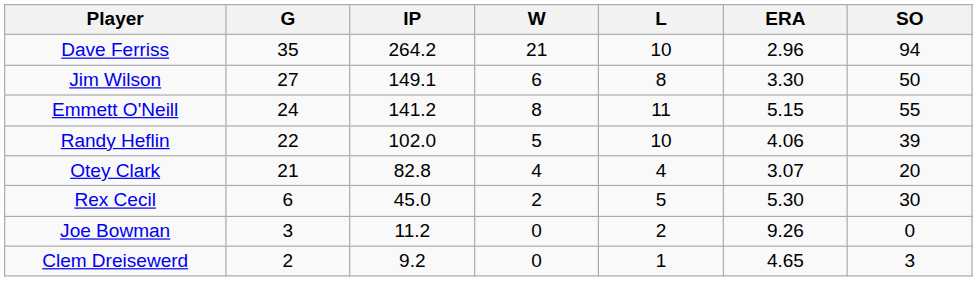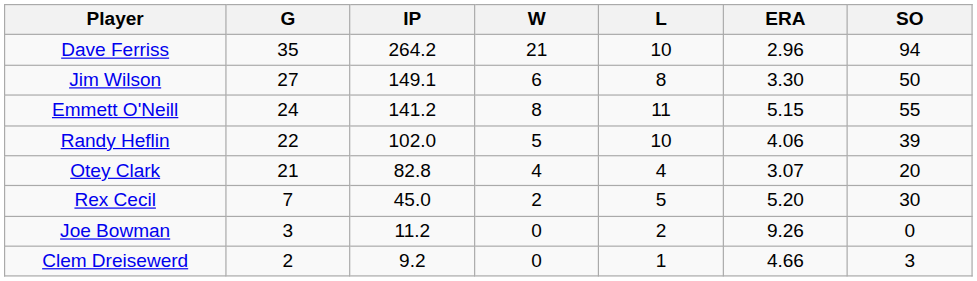Rex Cecil | G: 6 -> 7
Rex Cecil | ERA: 5.30 -> 5.20
Clem Dreisewerd | ERA: 4.65 -> 4.66
